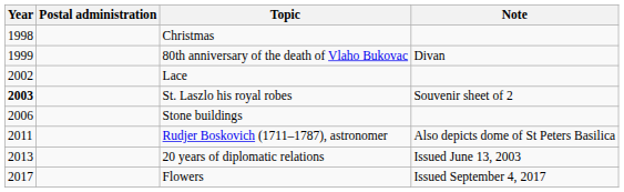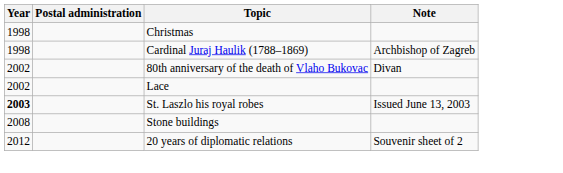+ row: 1998 | Cardinal Juraj Haulik (1788–1869) | Archbishop of Zagreb
80th anniversary of the death of Vlaho Bukovac | Year: 1999 -> 2002
St. Laszlo his royal robes | Note: Souvenir sheet of 2 -> Issued June 13, 2003
Stone buildings | Year: 2006 -> 2008
- row: 2011 | Rudjer Boskovich (1711–1787), astronomer | Also depicts dome of St Peters Basilica
20 years of diplomatic relations | Year: 2013 -> 2012
20 years of diplomatic relations | Note: Issued June 13, 2003 -> Souvenir sheet of 2
- row: 2017 | Flowers | Issued September 4, 2017
